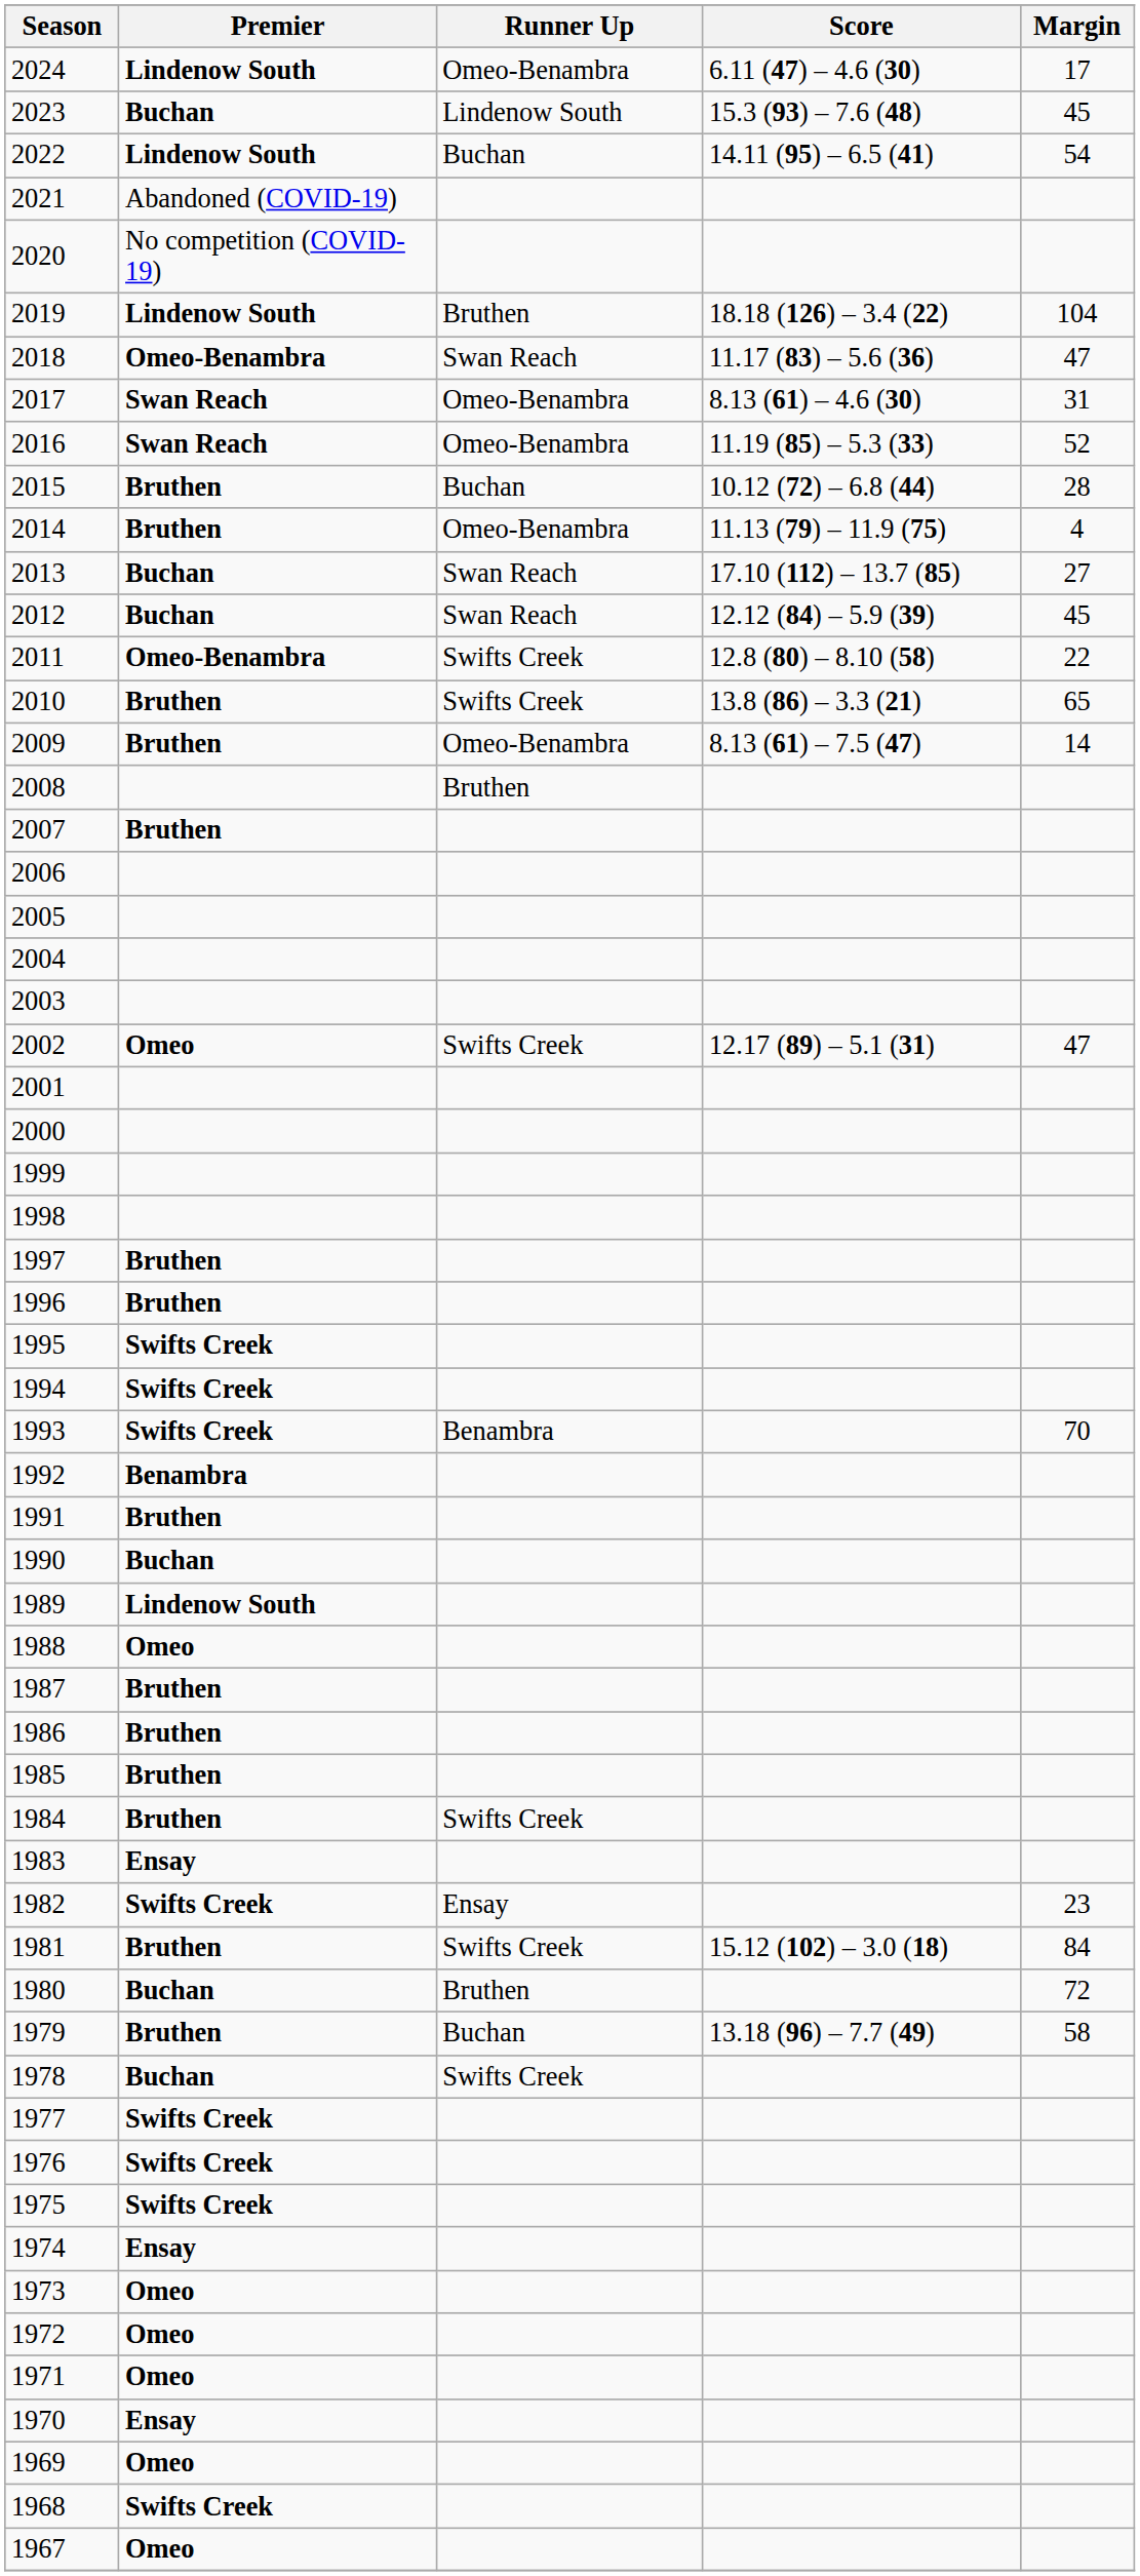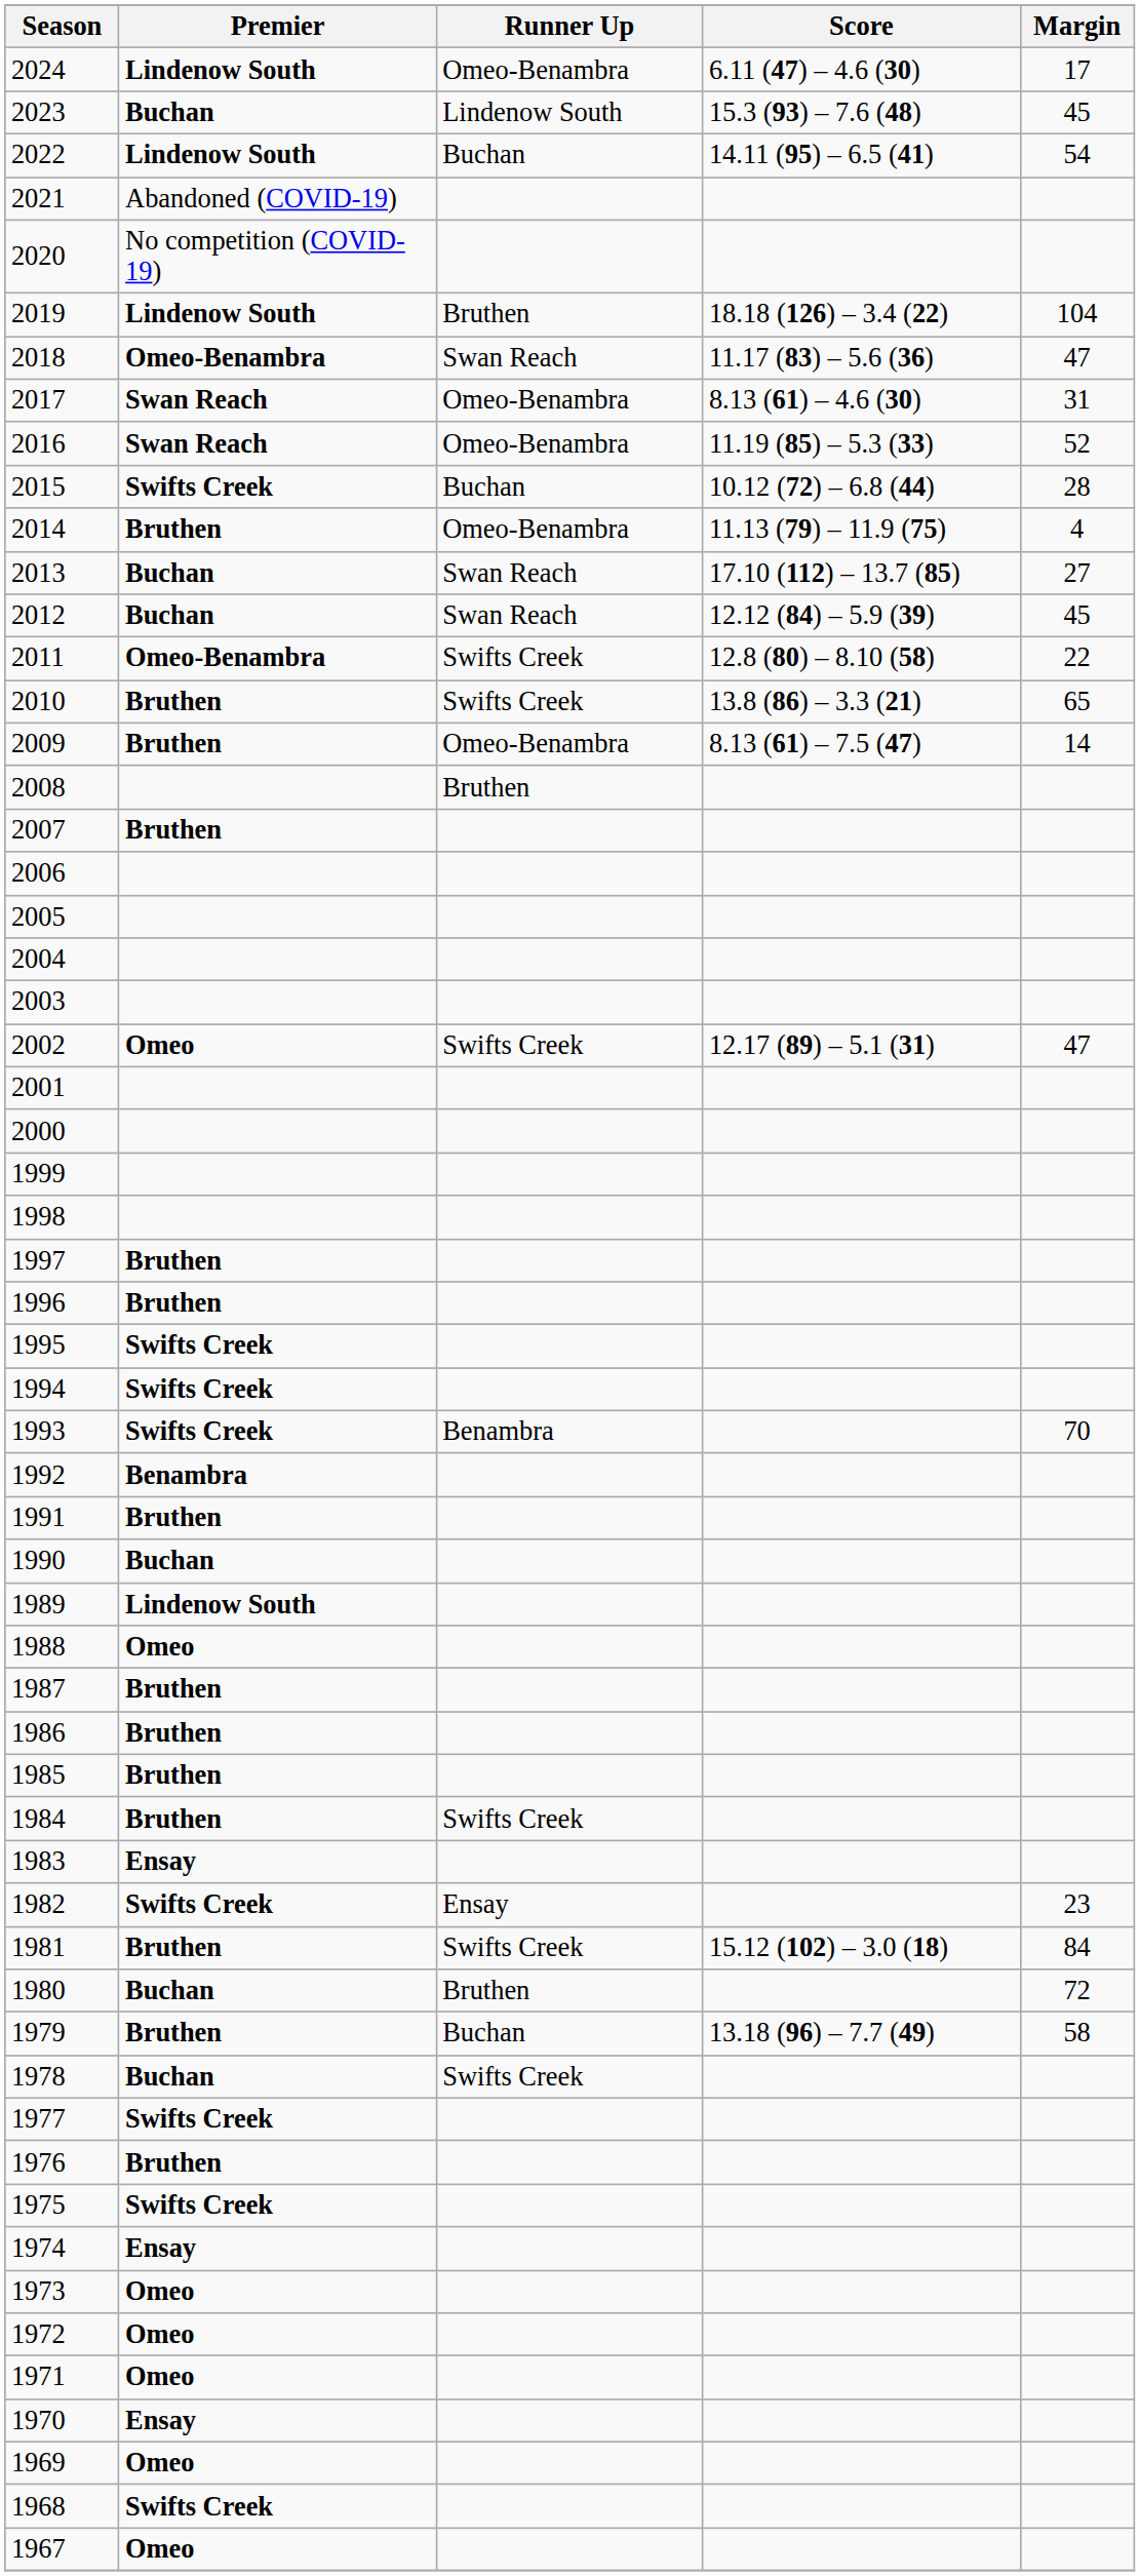2015 | Premier: Bruthen -> Swifts Creek
1976 | Premier: Swifts Creek -> Bruthen
